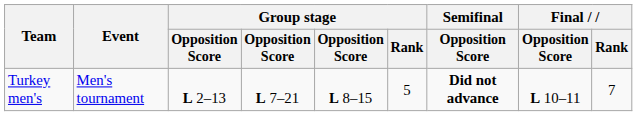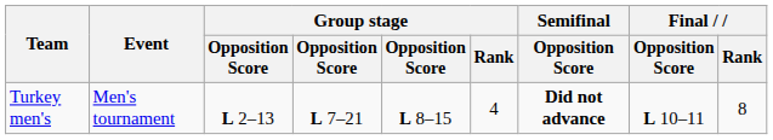Turkey men's | Group stage / Rank: 5 -> 4
Turkey men's | Final / Rank: 7 -> 8
